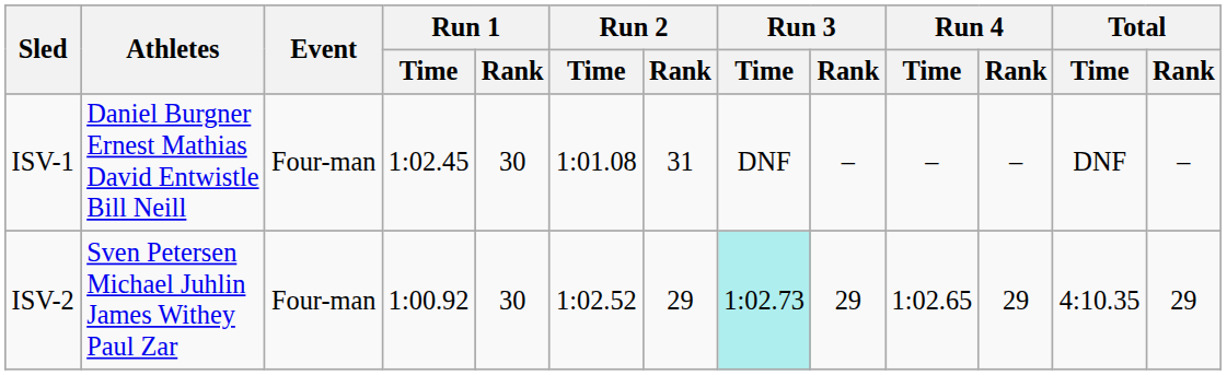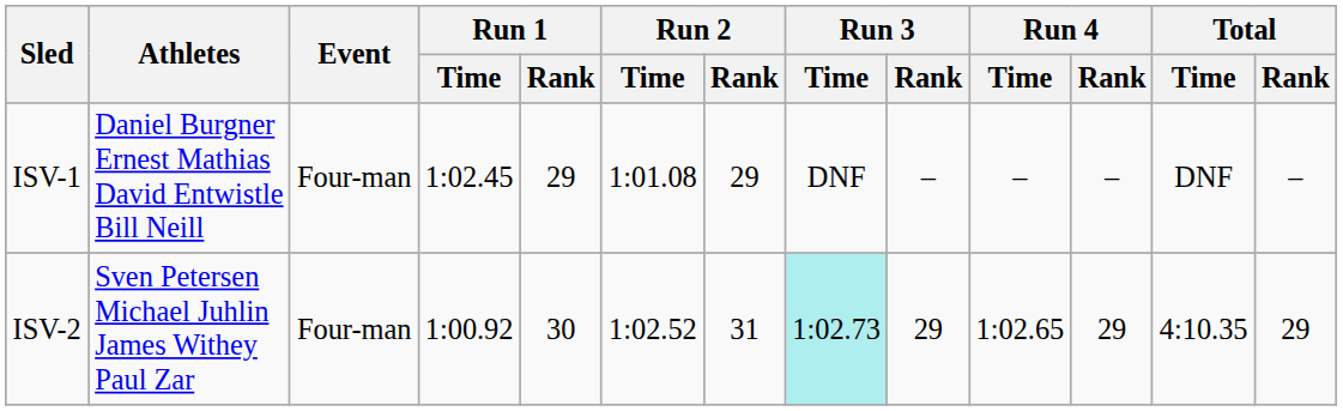ISV-1 | Run 1 / Rank: 30 -> 29
ISV-1 | Run 2 / Rank: 31 -> 29
ISV-2 | Run 2 / Rank: 29 -> 31
